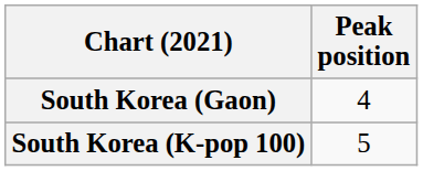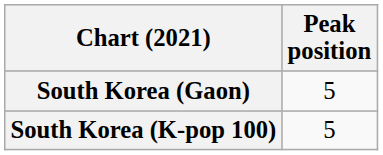South Korea (Gaon) | Peak position: 4 -> 5
